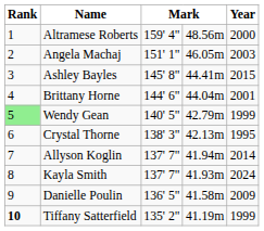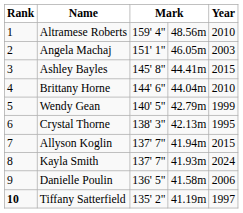Altramese Roberts | Year: 2000 -> 2010
Brittany Horne | Year: 2001 -> 2010
Wendy Gean | Rank: lightgreen background -> no background
Allyson Koglin | Year: 2014 -> 2015
Danielle Poulin | Year: 2009 -> 2006
Tiffany Satterfield | Year: 1999 -> 1997
